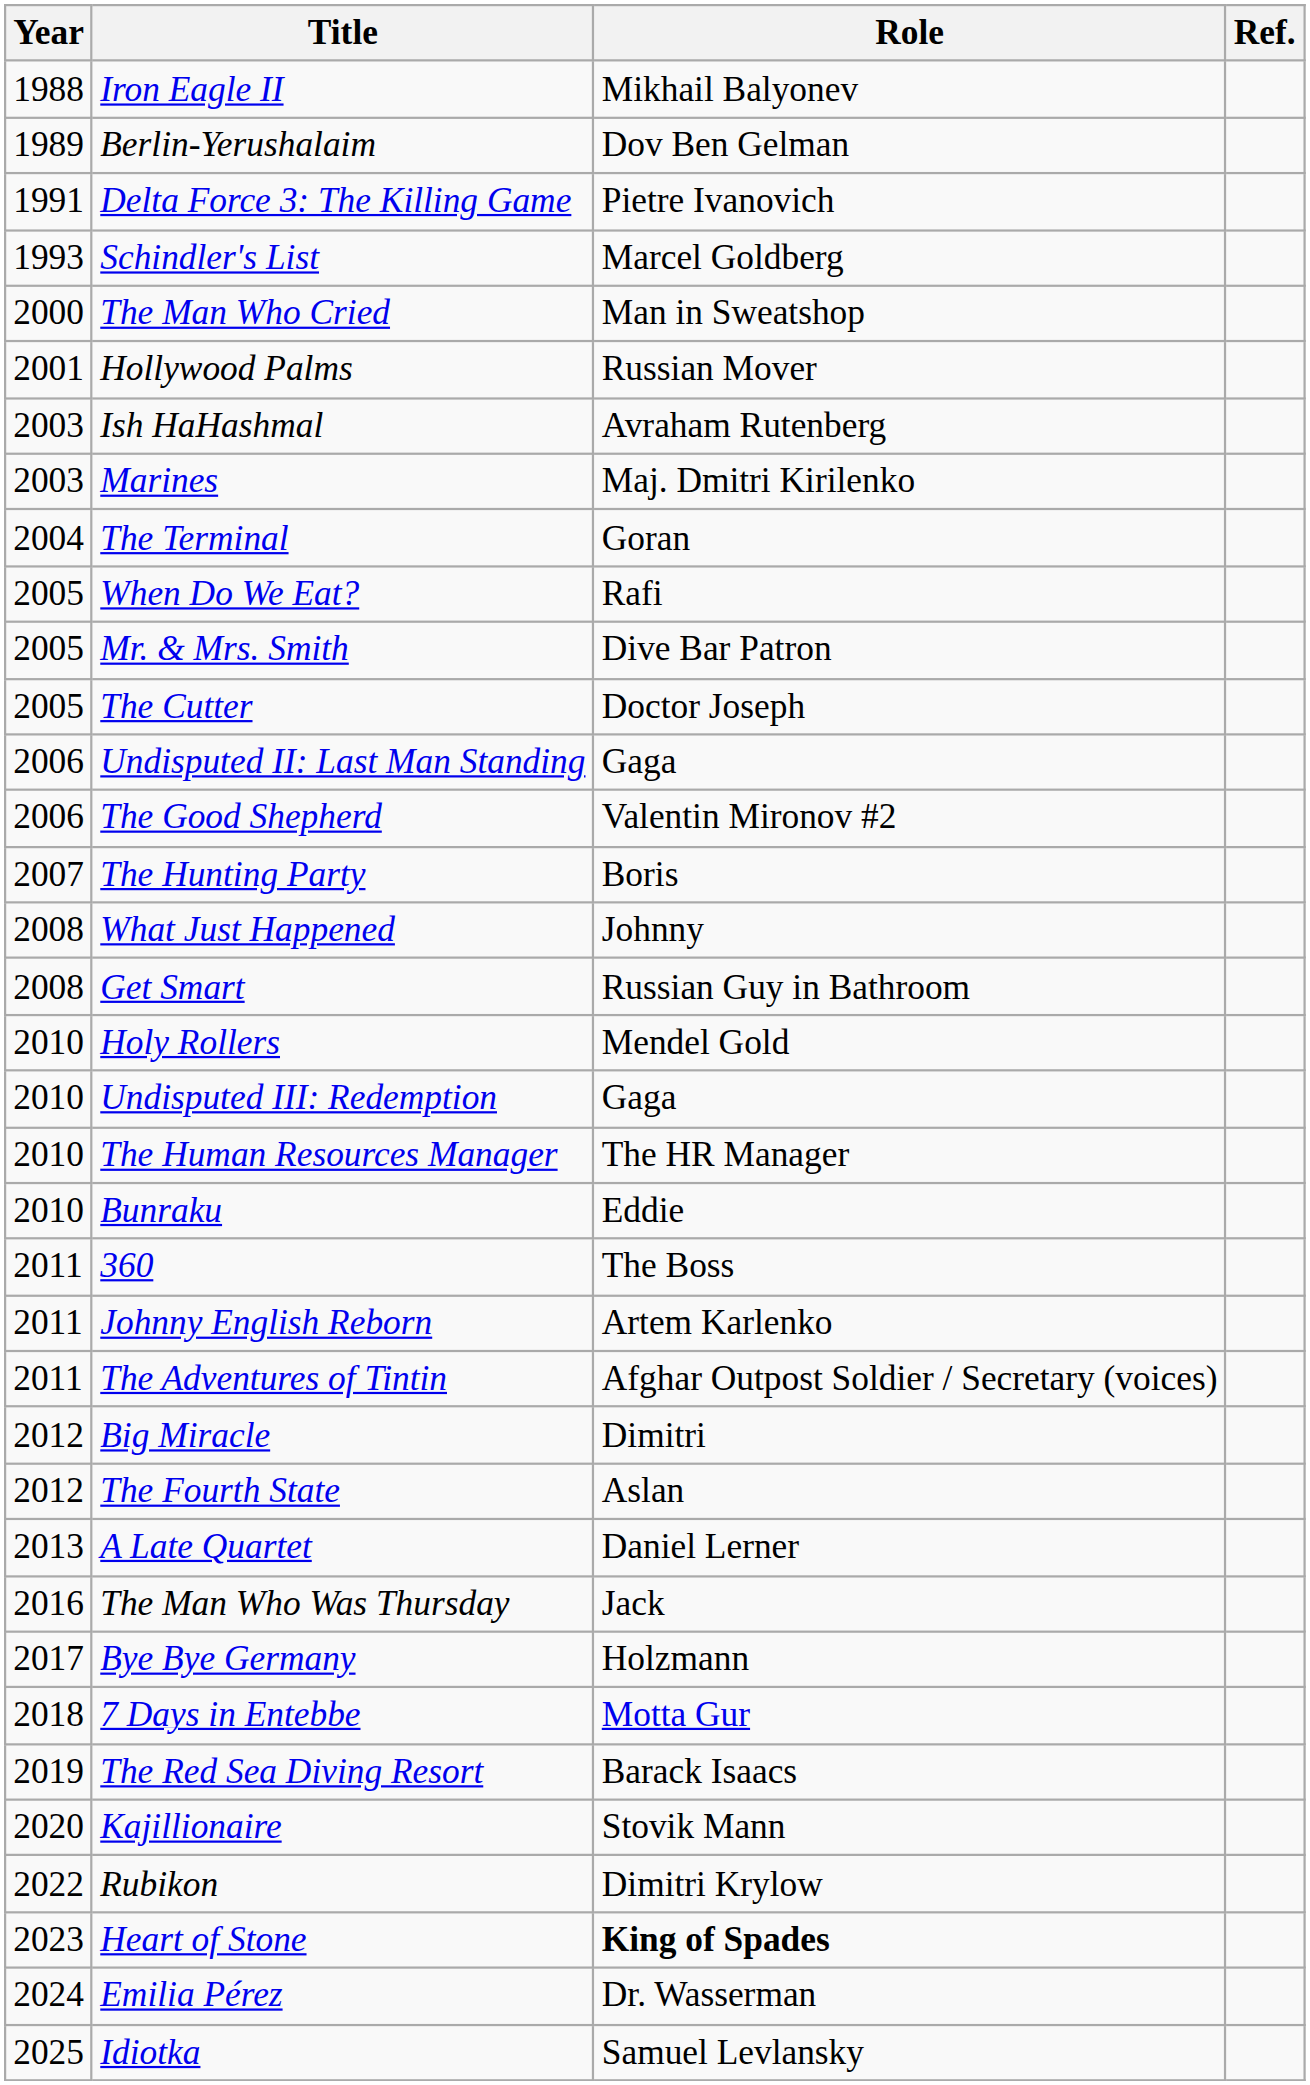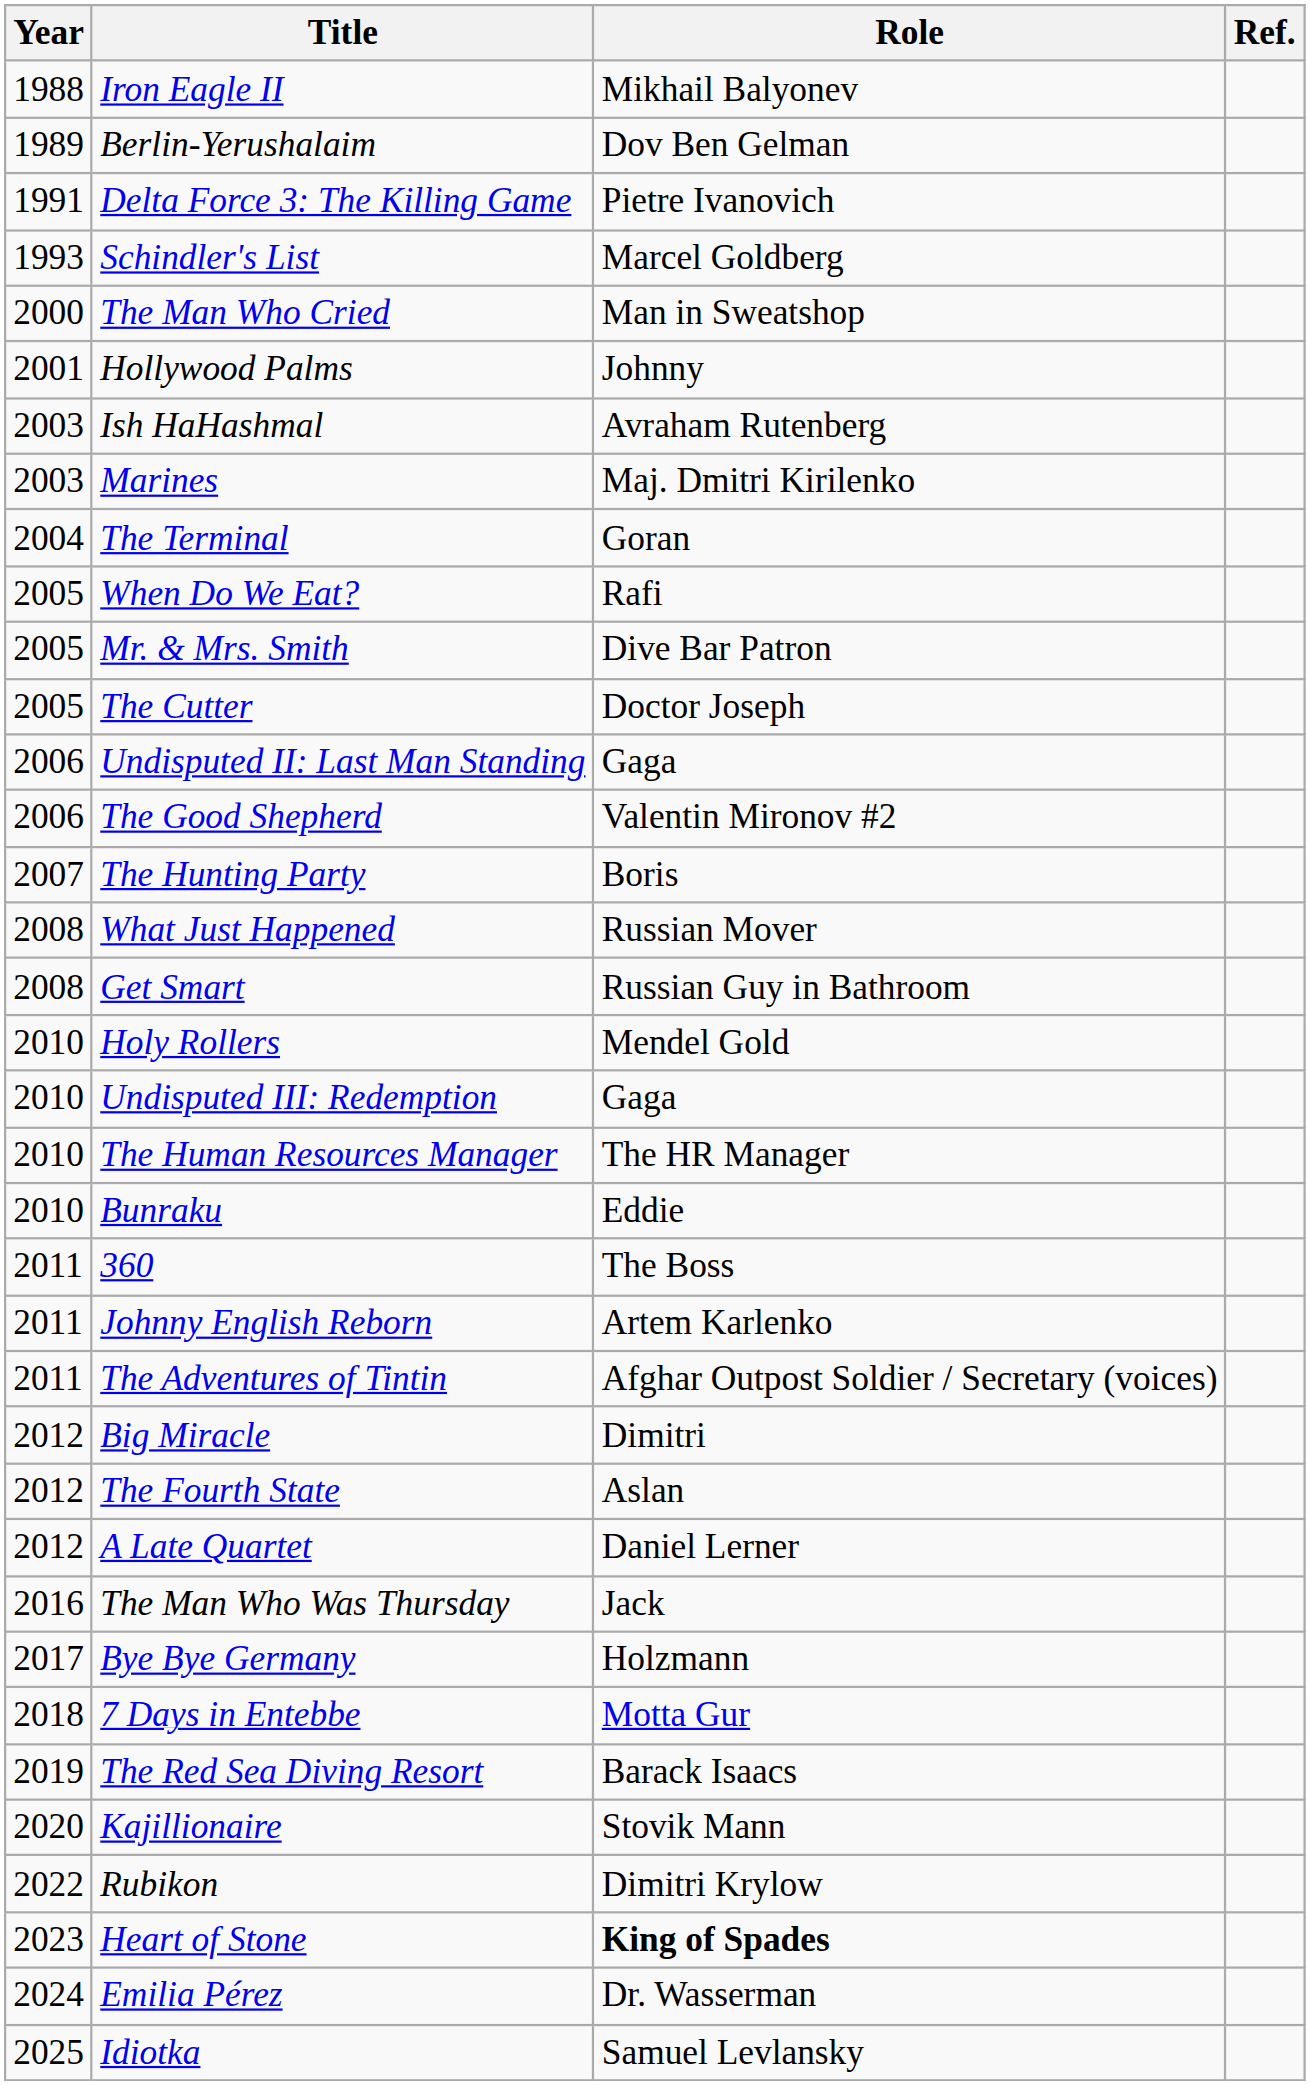Hollywood Palms | Role: Russian Mover -> Johnny
What Just Happened | Role: Johnny -> Russian Mover
A Late Quartet | Year: 2013 -> 2012
